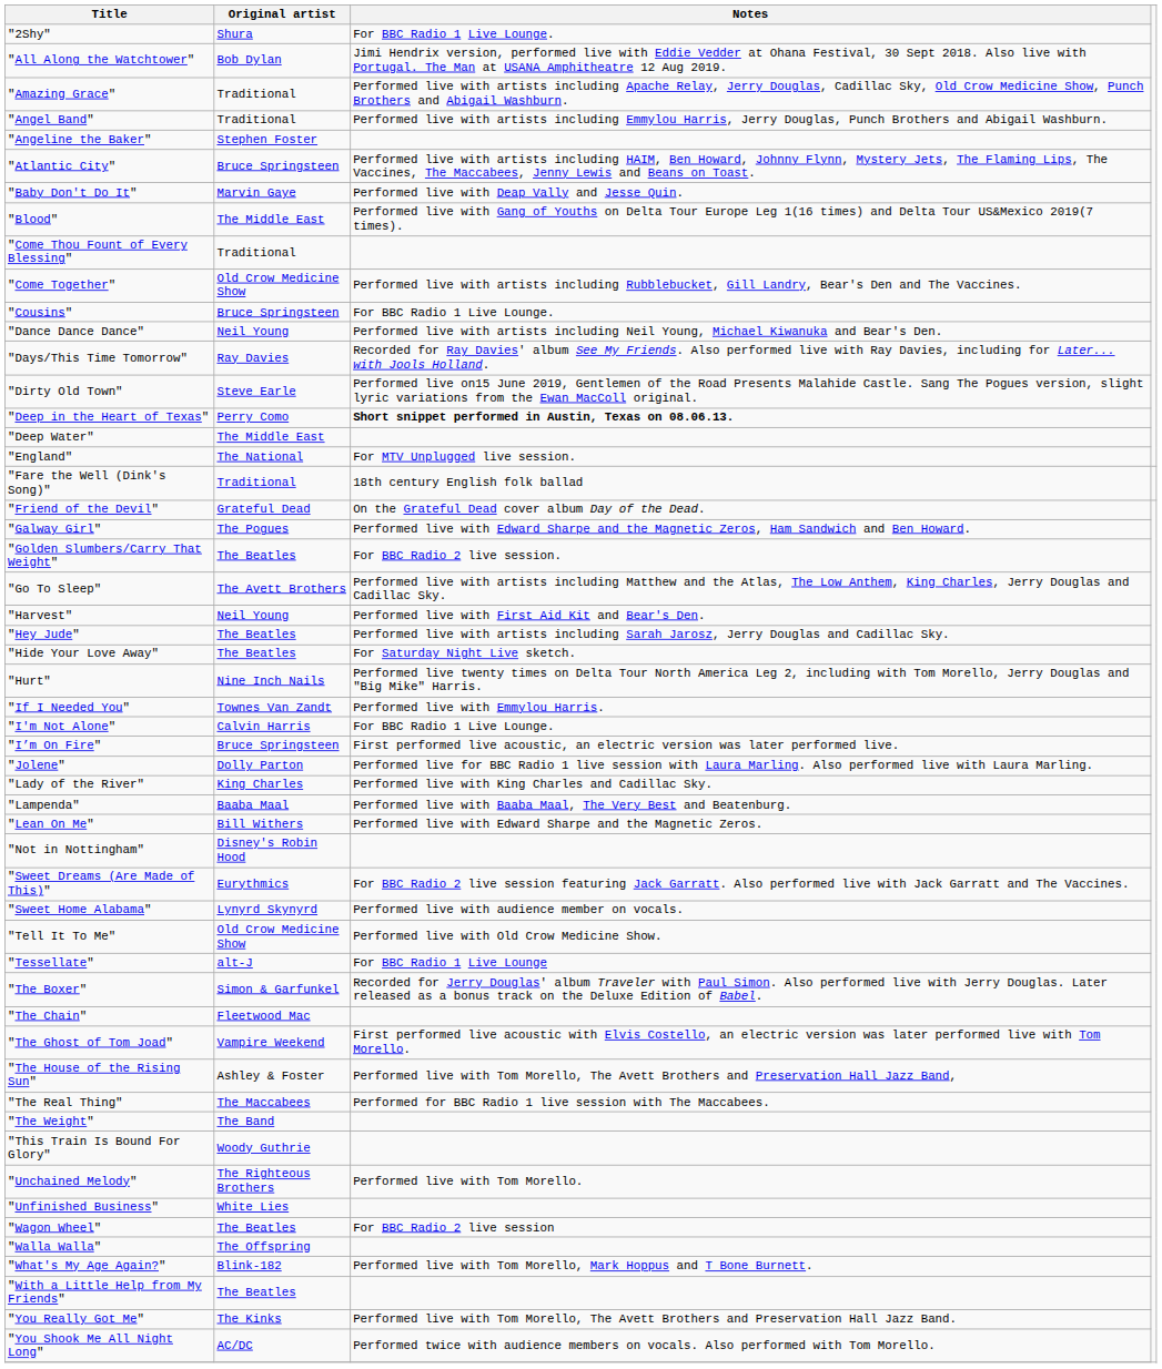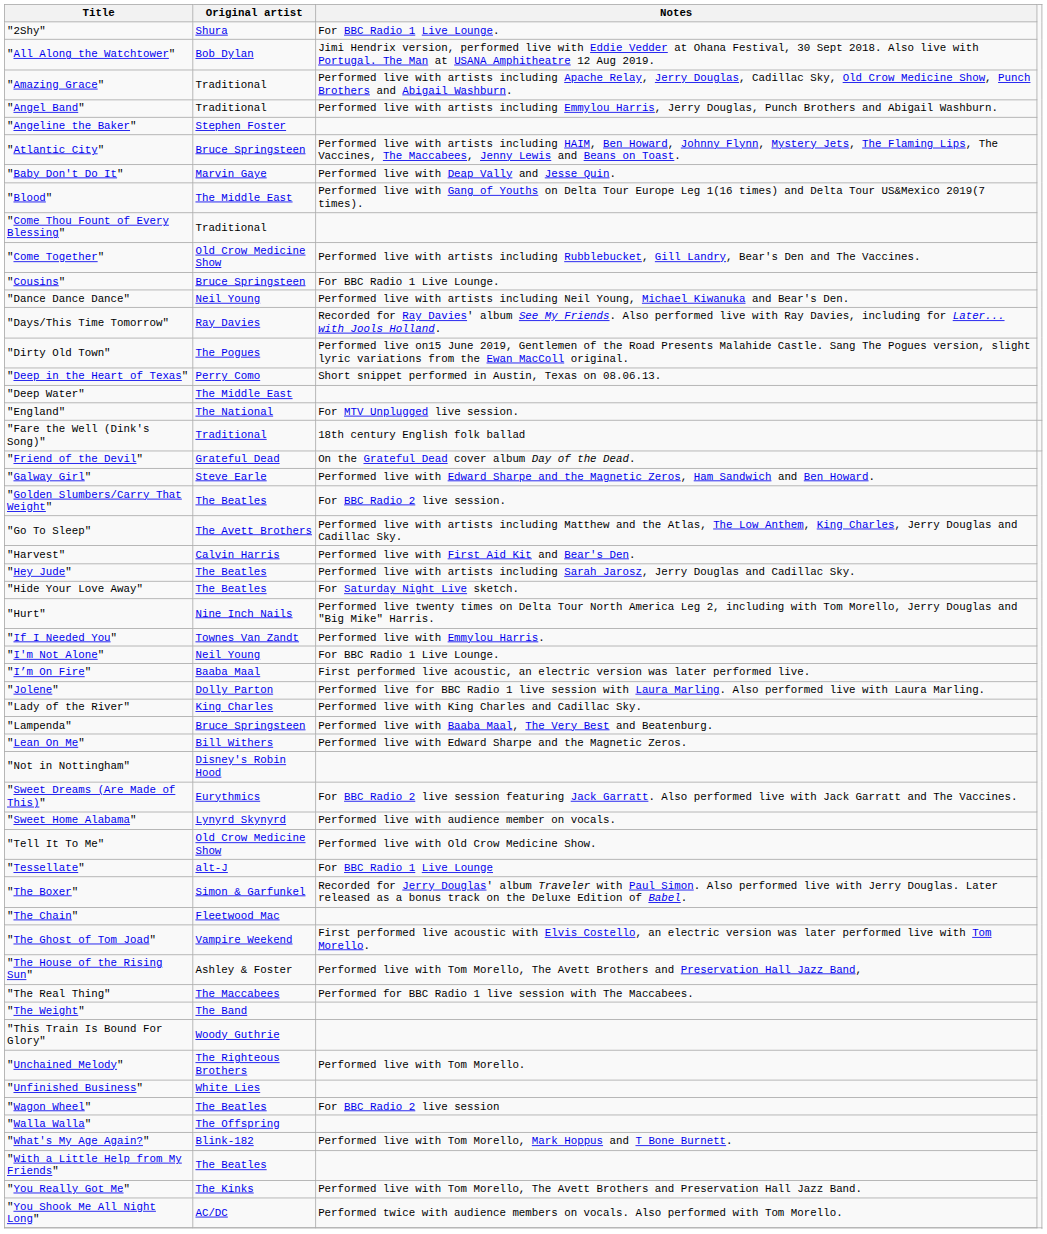"Dirty Old Town" | Original artist: Steve Earle -> The Pogues
"Deep in the Heart of Texas" | Notes: bold -> normal
"Galway Girl" | Original artist: The Pogues -> Steve Earle
"Harvest" | Original artist: Neil Young -> Calvin Harris
"I'm Not Alone" | Original artist: Calvin Harris -> Neil Young
"I’m On Fire" | Original artist: Bruce Springsteen -> Baaba Maal
"Lampenda" | Original artist: Baaba Maal -> Bruce Springsteen
